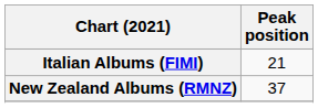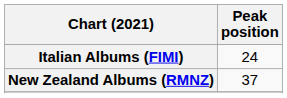Italian Albums (FIMI) | Peak position: 21 -> 24
